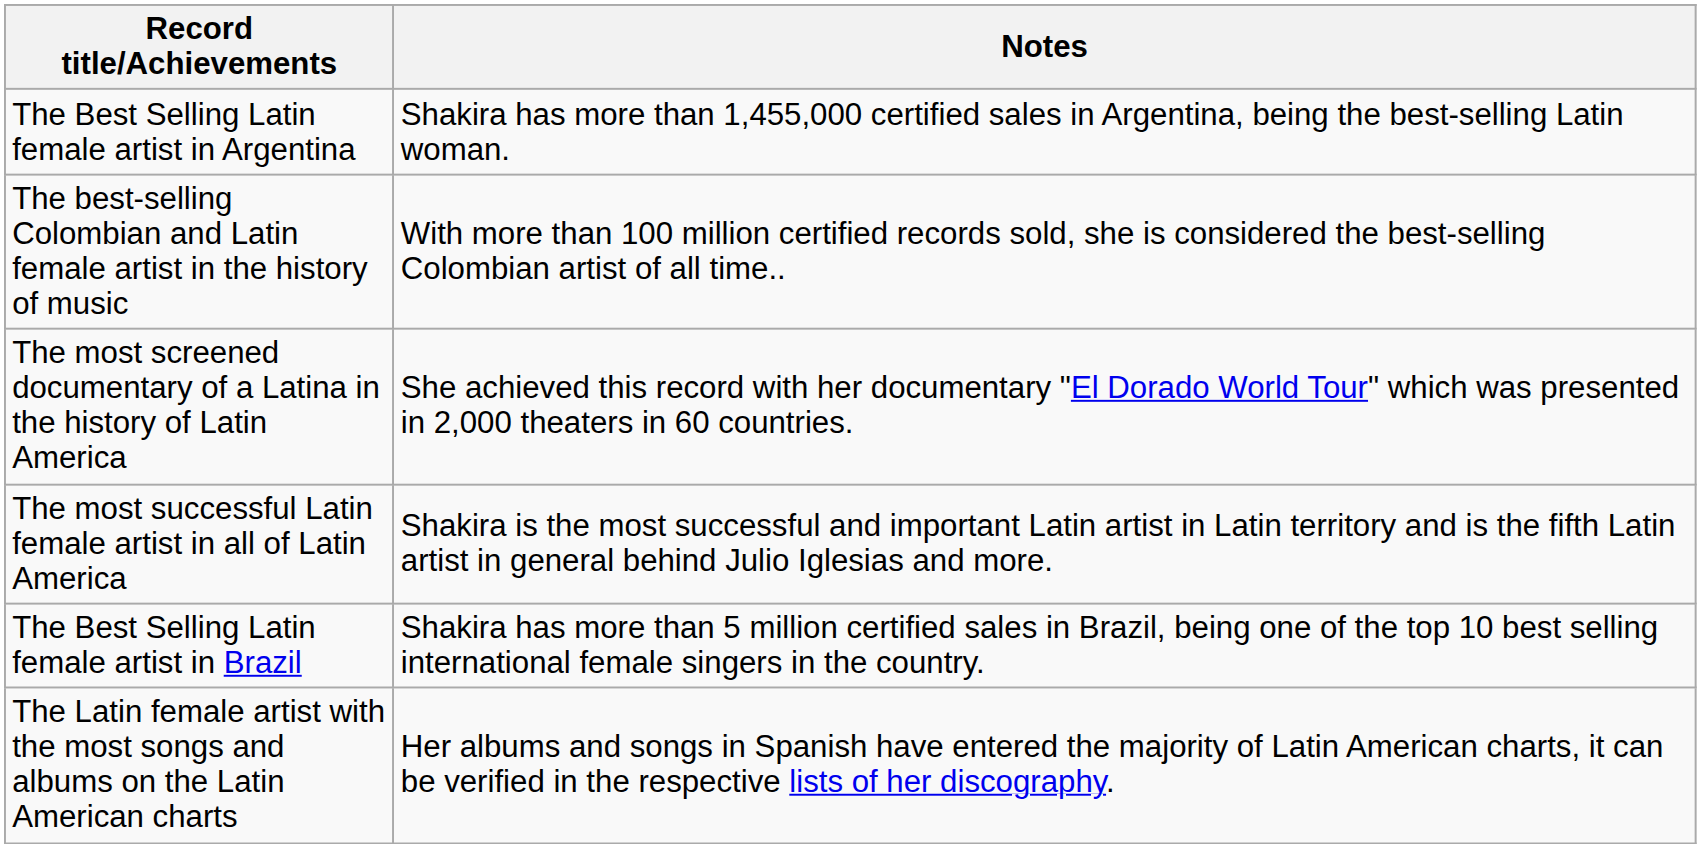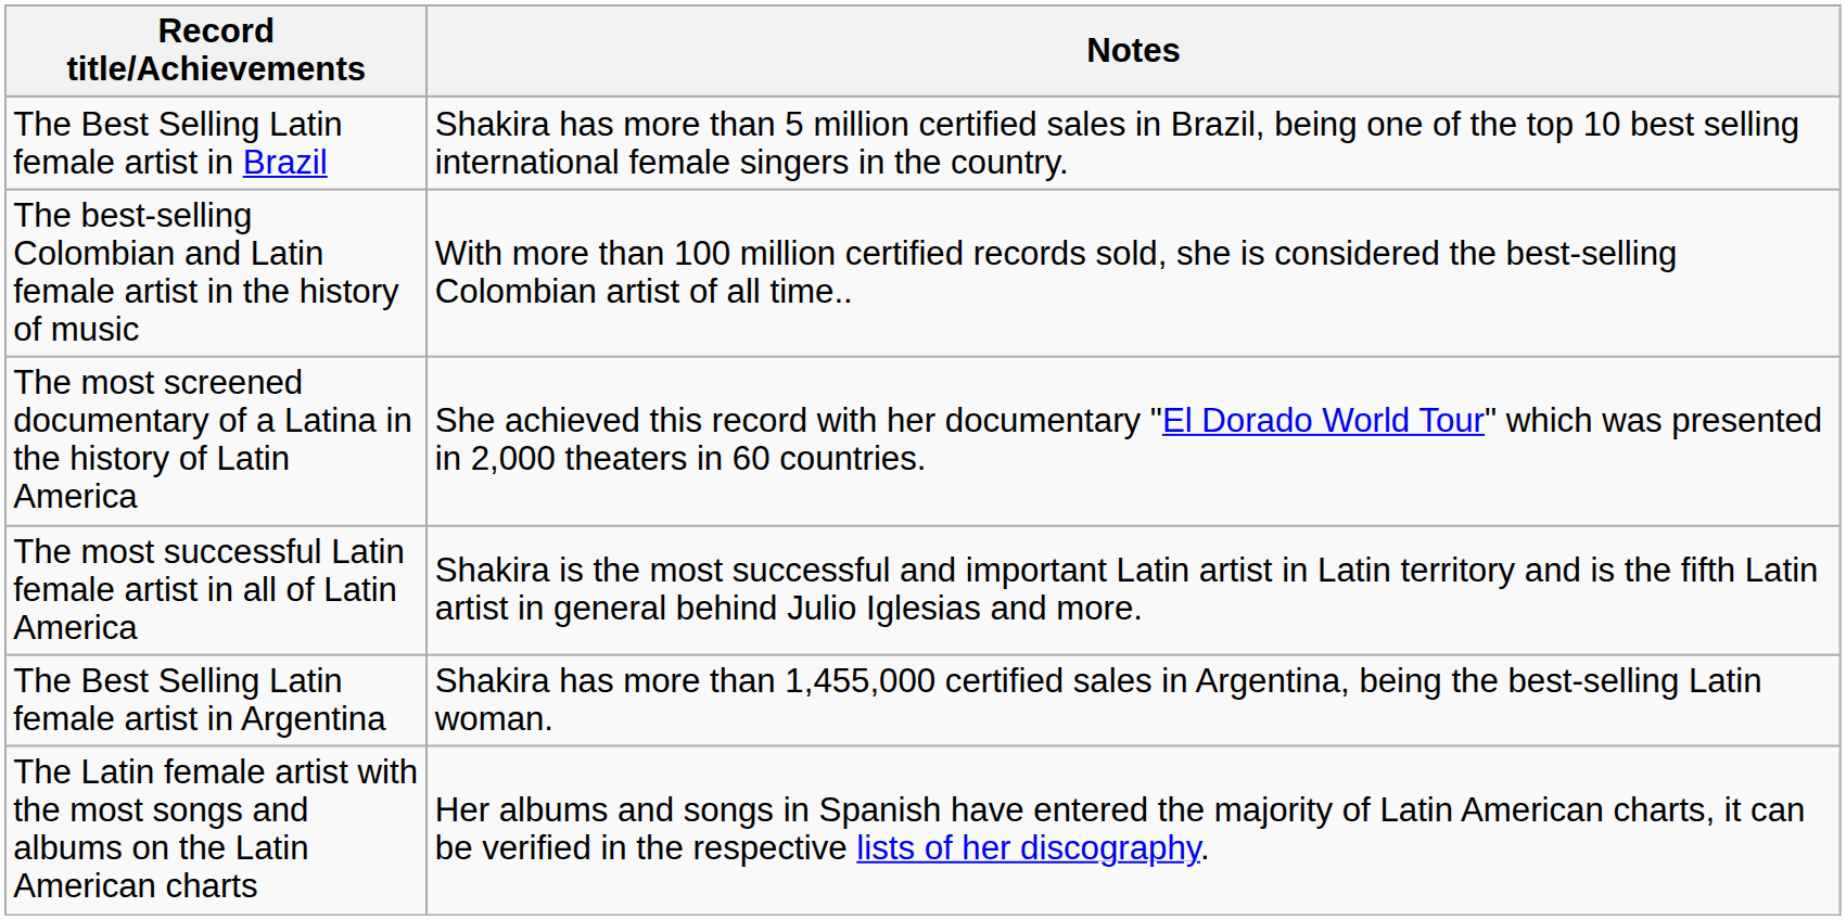rows swapped: The Best Selling Latin female artist in Brazil <-> The Best Selling Latin female artist in Argentina
